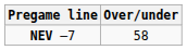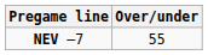NEV –7 | Over/under: 58 -> 55
